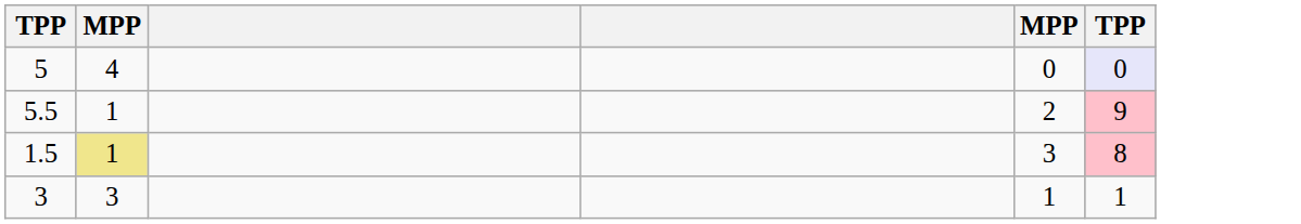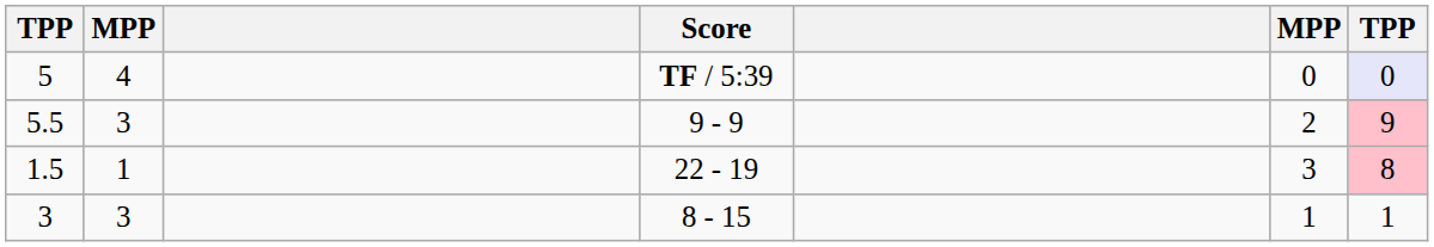+ column: Score | TF / 5:39 | 9 - 9 | 22 - 19 | 8 - 15
5.5 | column 2: 1 -> 3
1.5 | column 2: khaki background -> no background
